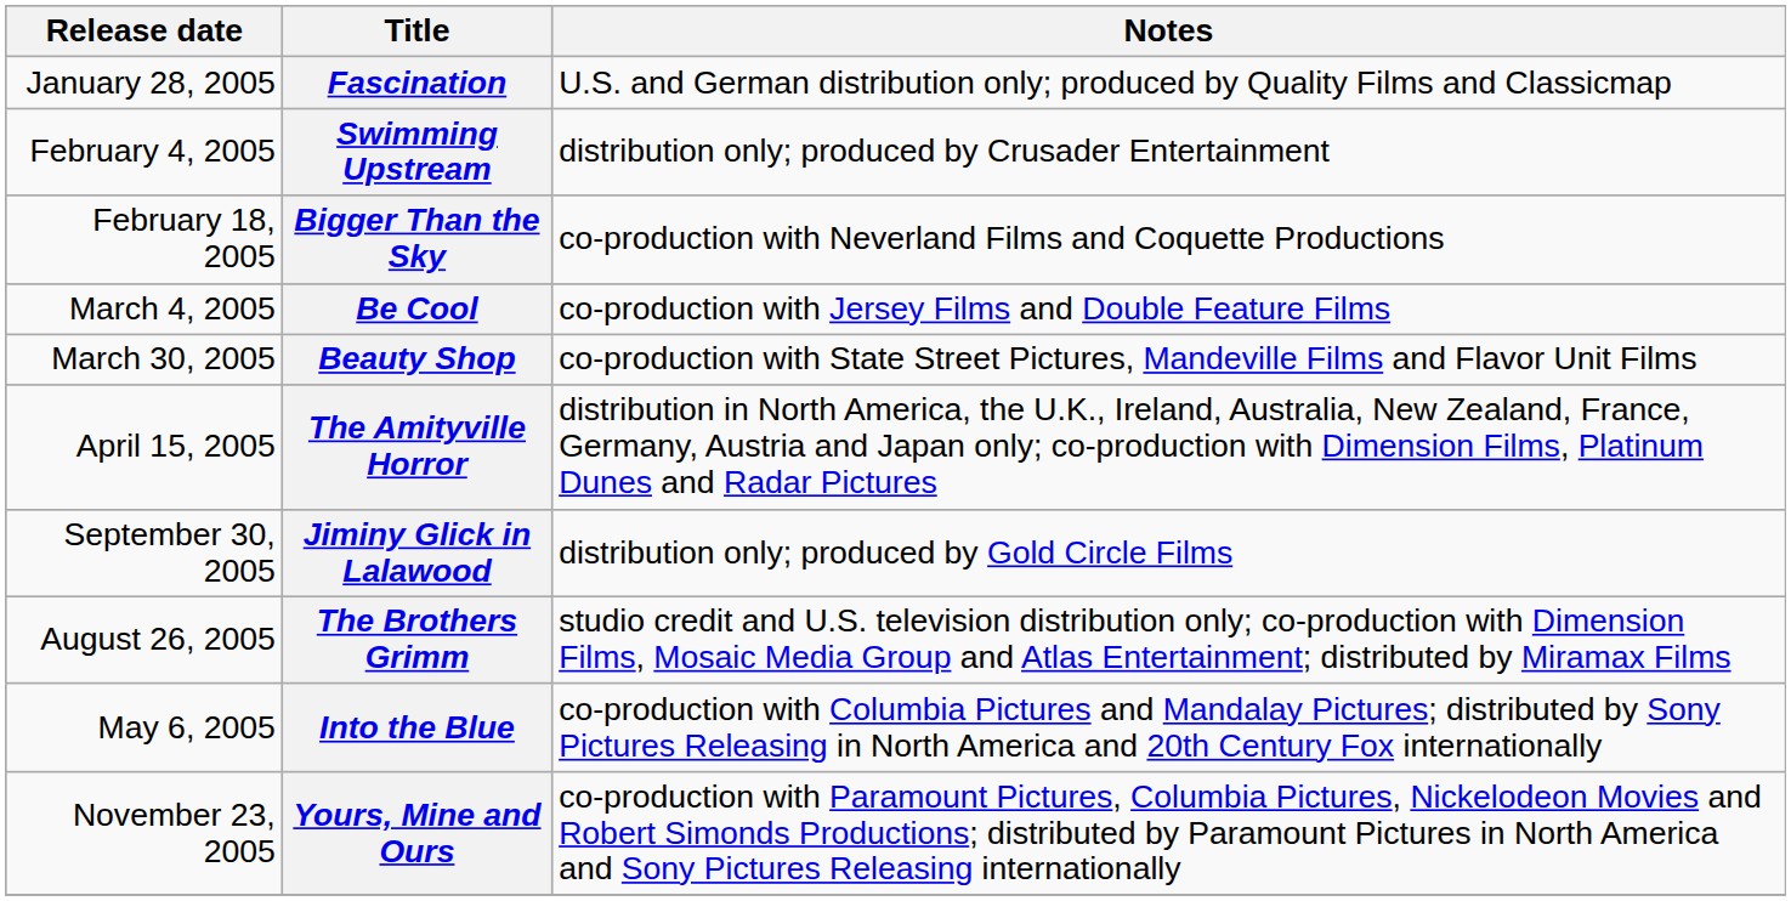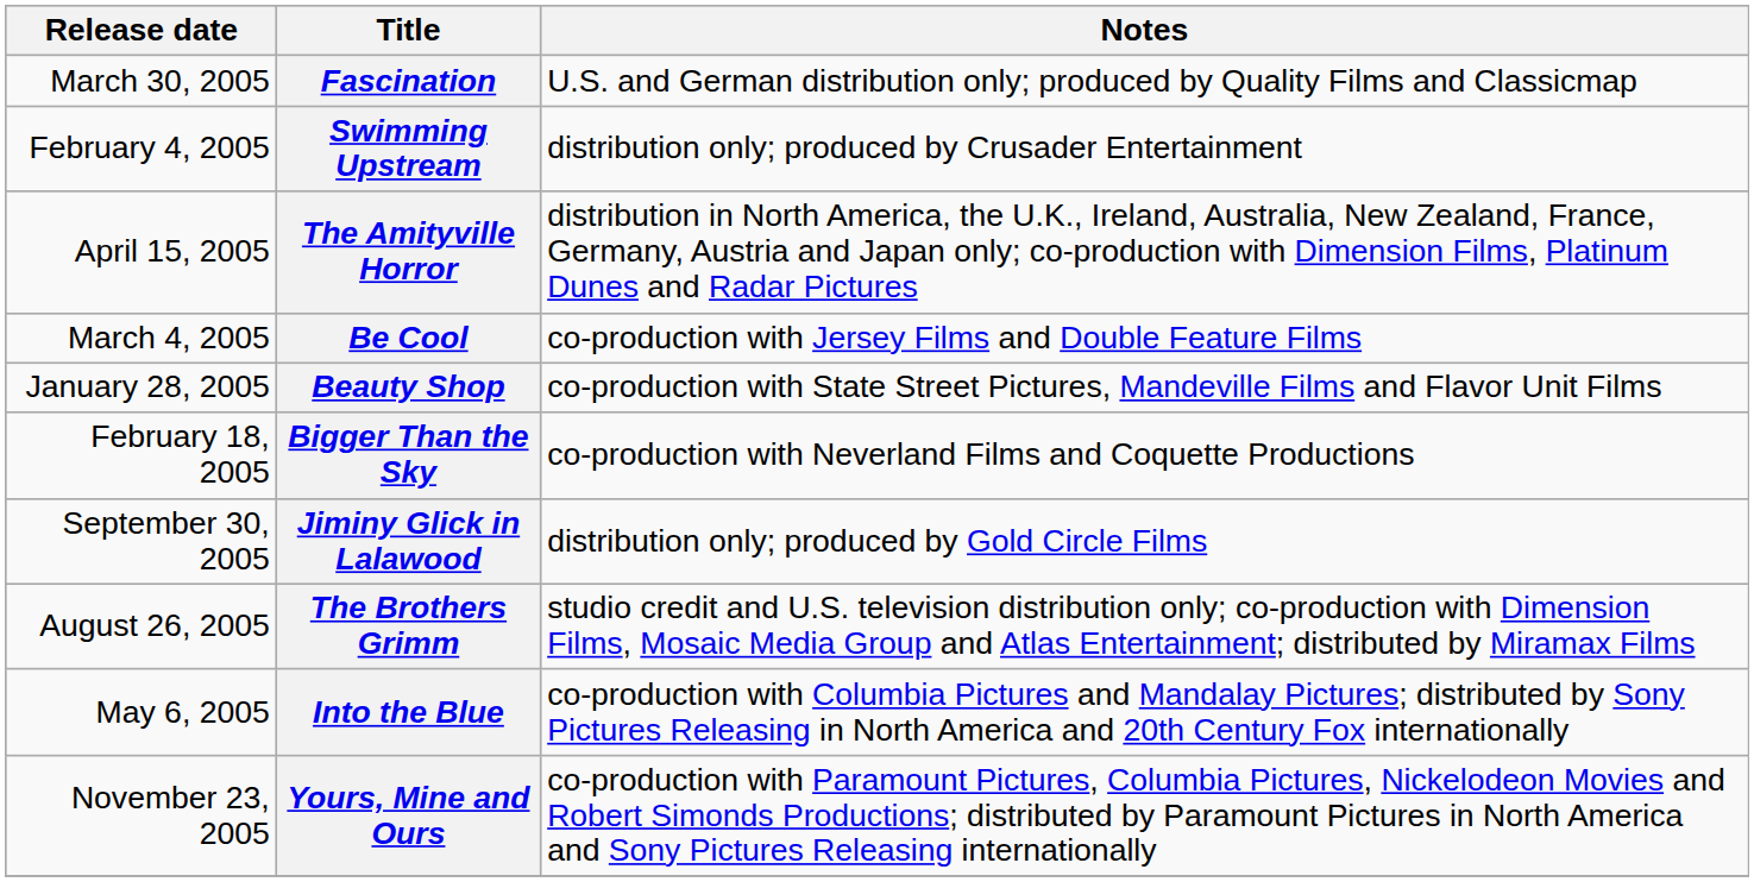Fascination | Release date: January 28, 2005 -> March 30, 2005
rows swapped: Bigger Than the Sky <-> The Amityville Horror
Beauty Shop | Release date: March 30, 2005 -> January 28, 2005
